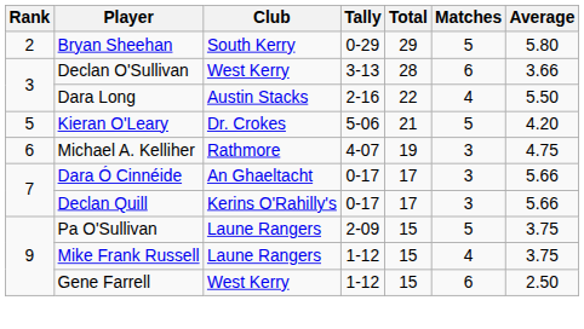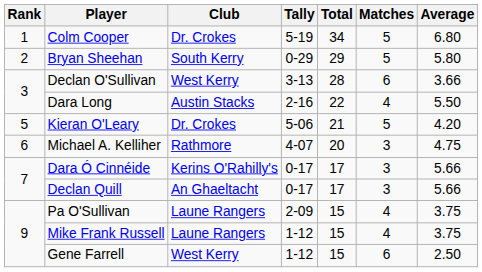+ row: 1 | Colm Cooper | Dr. Crokes | 5-19 | 34 | 5 | 6.80
Michael A. Kelliher | Total: 19 -> 20
Dara Ó Cinnéide | Club: An Ghaeltacht -> Kerins O'Rahilly's
Declan Quill | Club: Kerins O'Rahilly's -> An Ghaeltacht
Pa O'Sullivan | Matches: 5 -> 4
